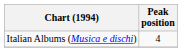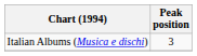Italian Albums (Musica e dischi) | Peak position: 4 -> 3
